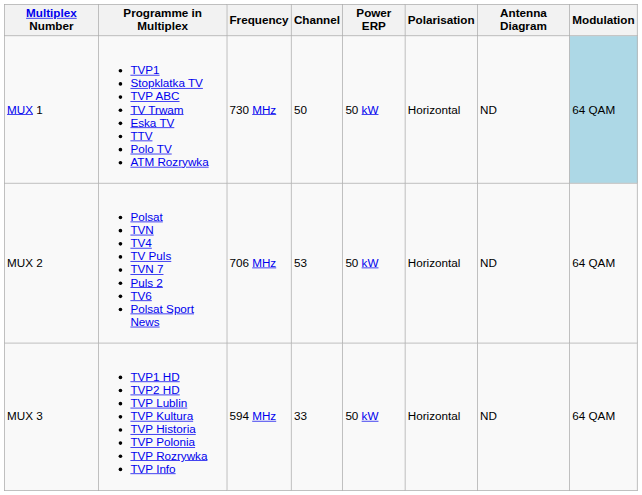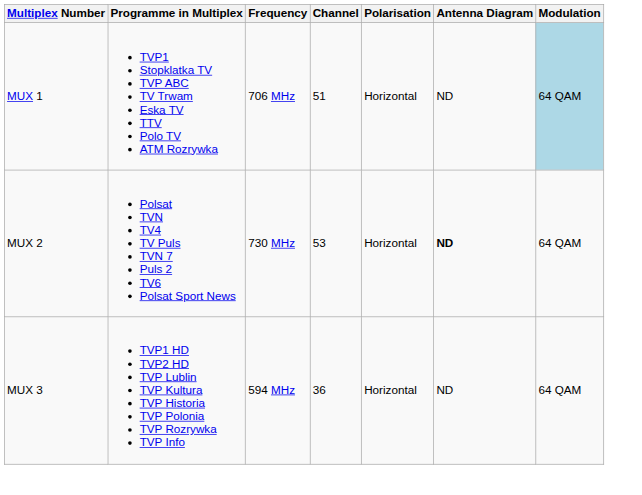- column: Power ERP | 50 kW | 50 kW | 50 kW
MUX 1 | Frequency: 730 MHz -> 706 MHz
MUX 1 | Channel: 50 -> 51
MUX 2 | Frequency: 706 MHz -> 730 MHz
MUX 2 | Antenna Diagram: normal -> bold
MUX 3 | Channel: 33 -> 36
